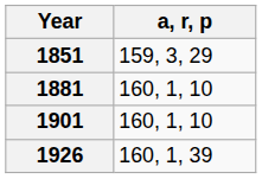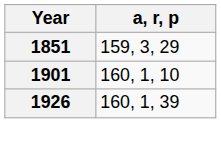- row: 1881 | 160, 1, 10
